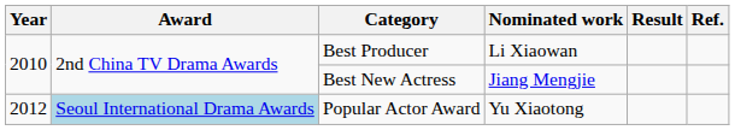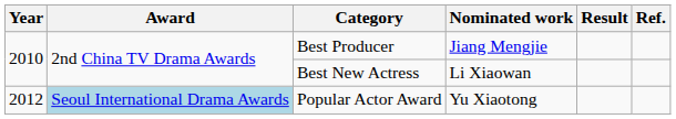Best Producer | Nominated work: Li Xiaowan -> Jiang Mengjie
Best New Actress | Nominated work: Jiang Mengjie -> Li Xiaowan
